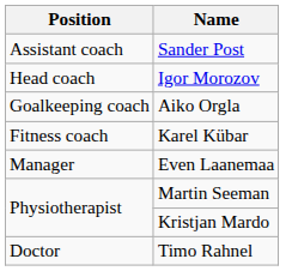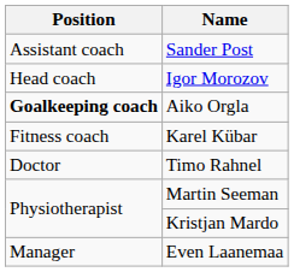Aiko Orgla | Position: normal -> bold
rows swapped: Timo Rahnel <-> Even Laanemaa
